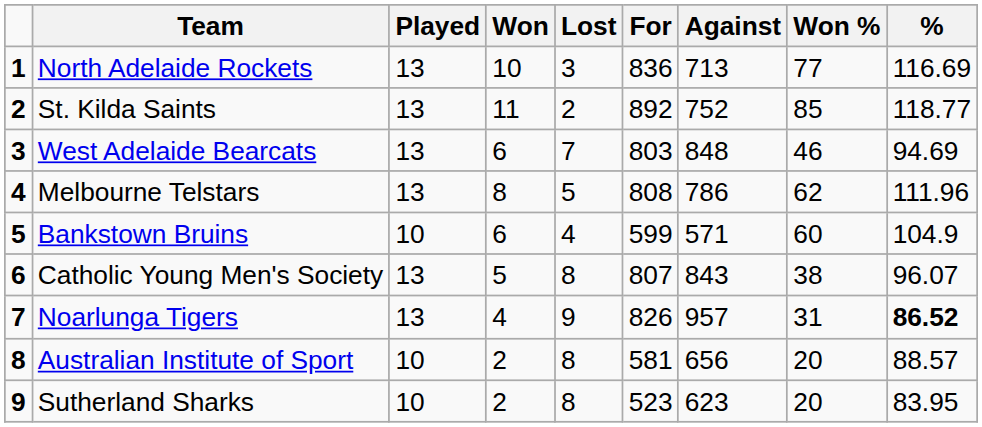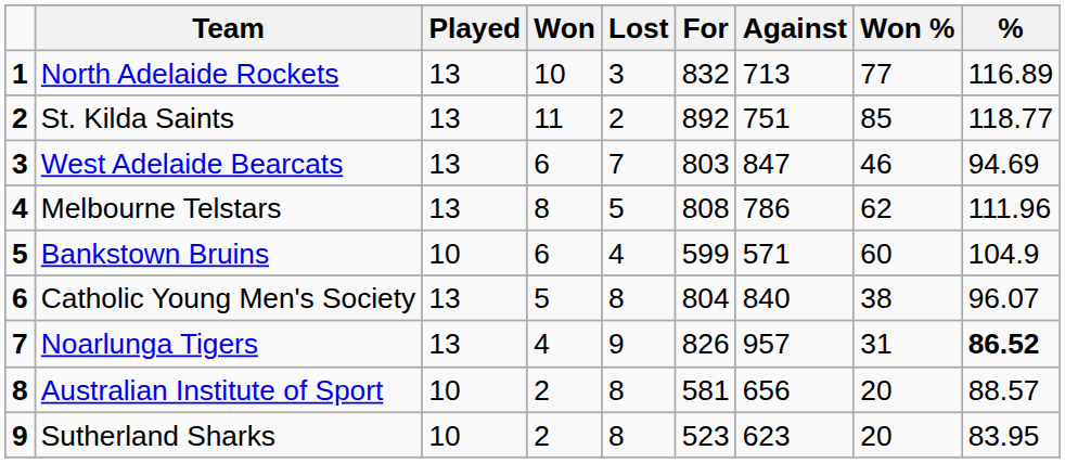North Adelaide Rockets | For: 836 -> 832
North Adelaide Rockets | %: 116.69 -> 116.89
St. Kilda Saints | Against: 752 -> 751
West Adelaide Bearcats | Against: 848 -> 847
Catholic Young Men's Society | For: 807 -> 804
Catholic Young Men's Society | Against: 843 -> 840
